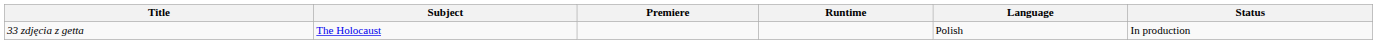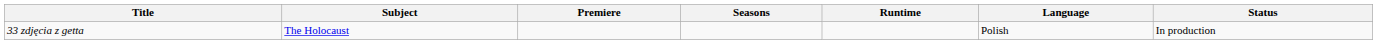+ column: Seasons
